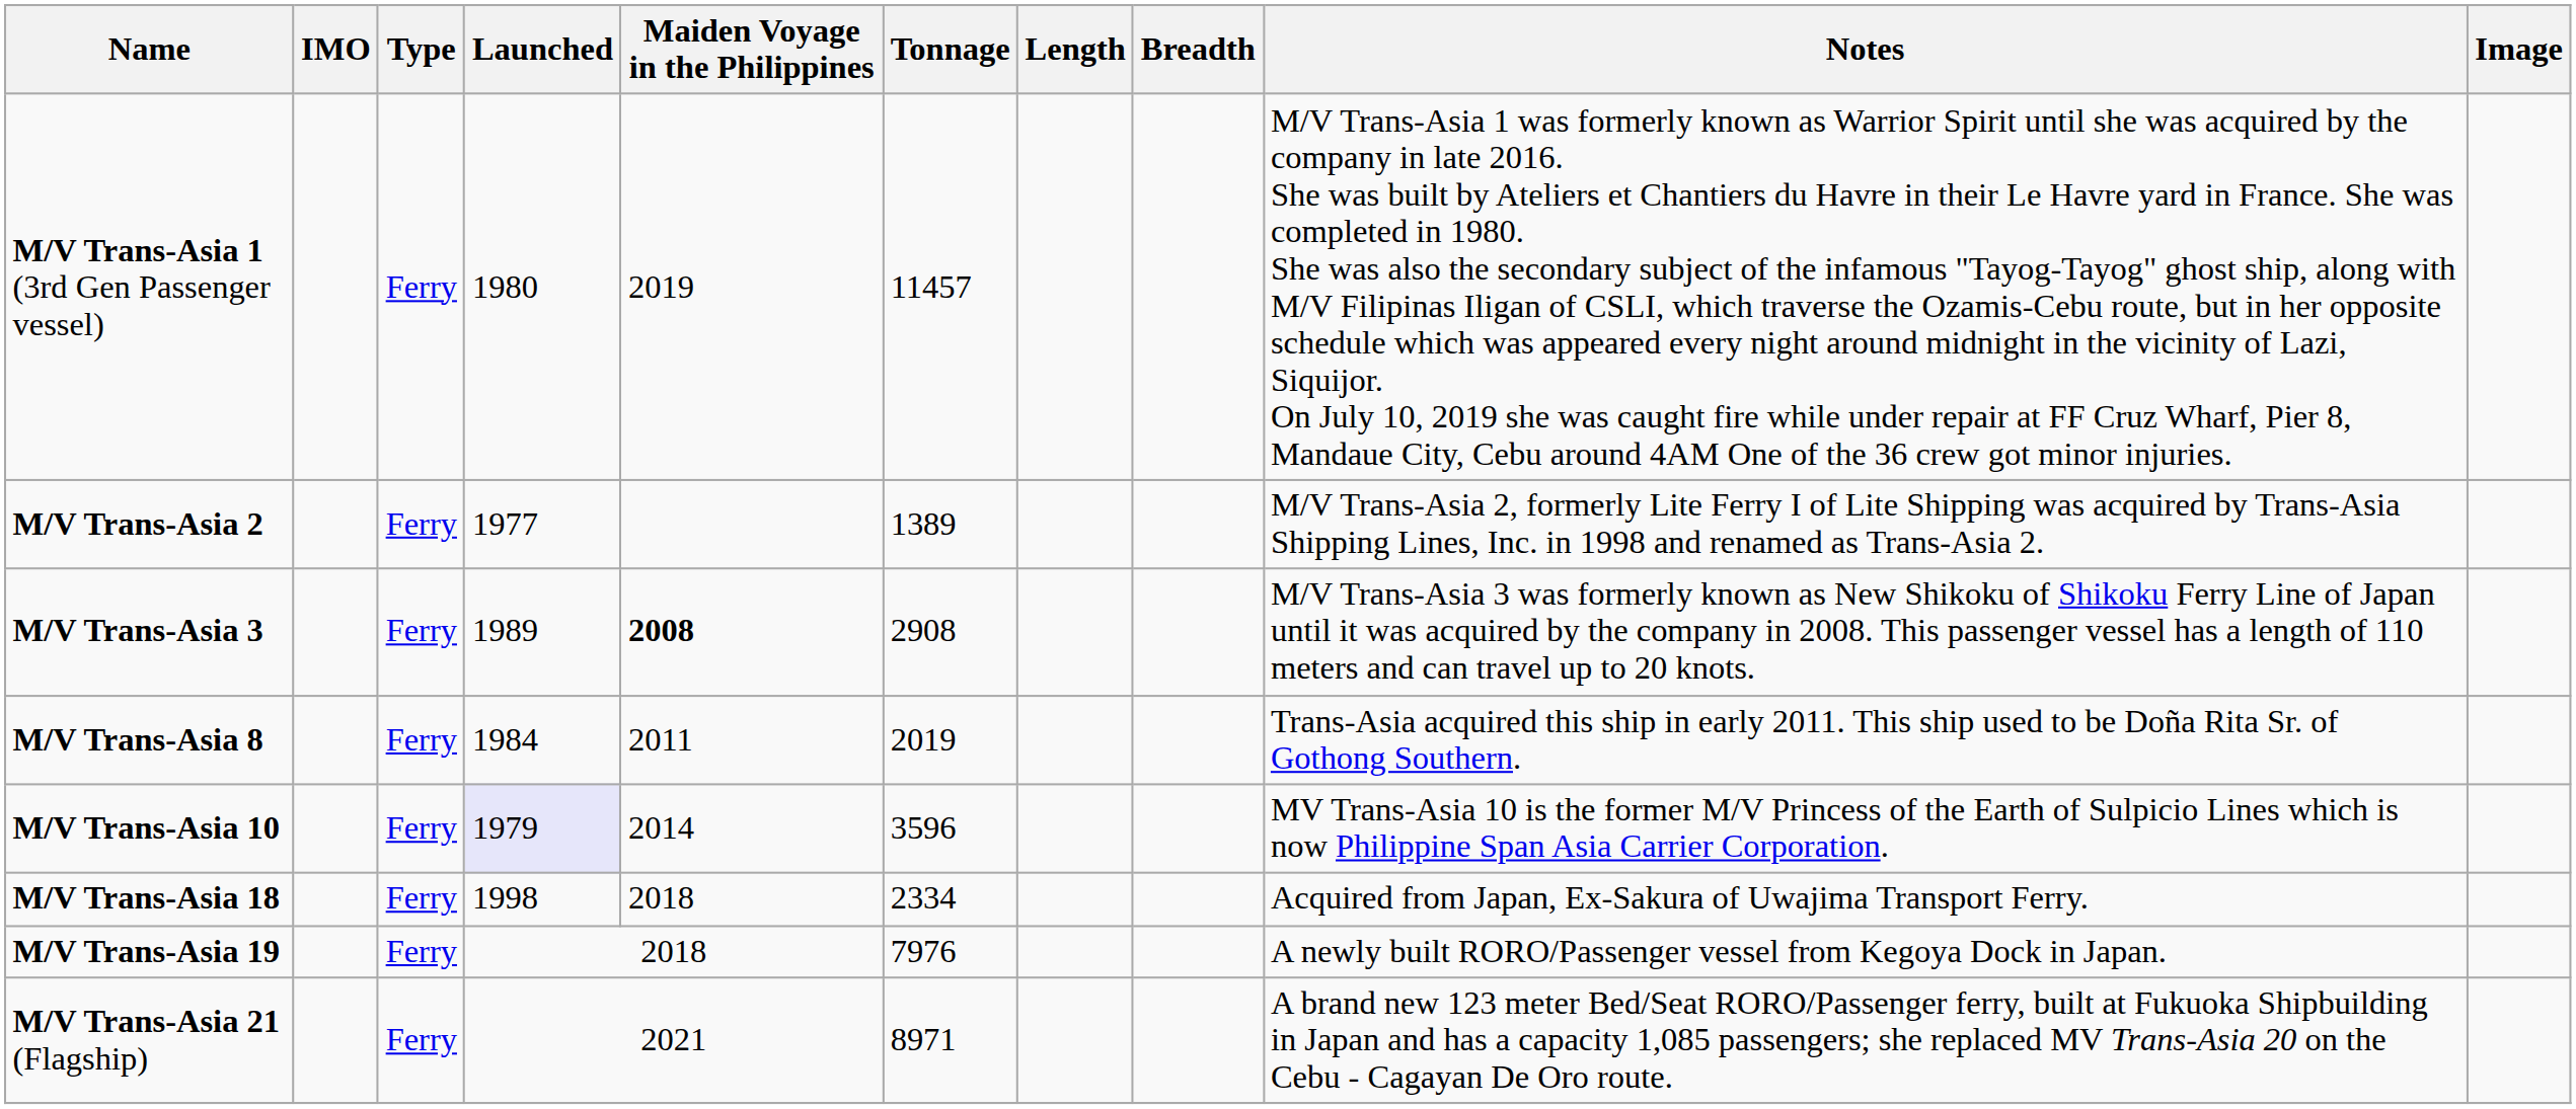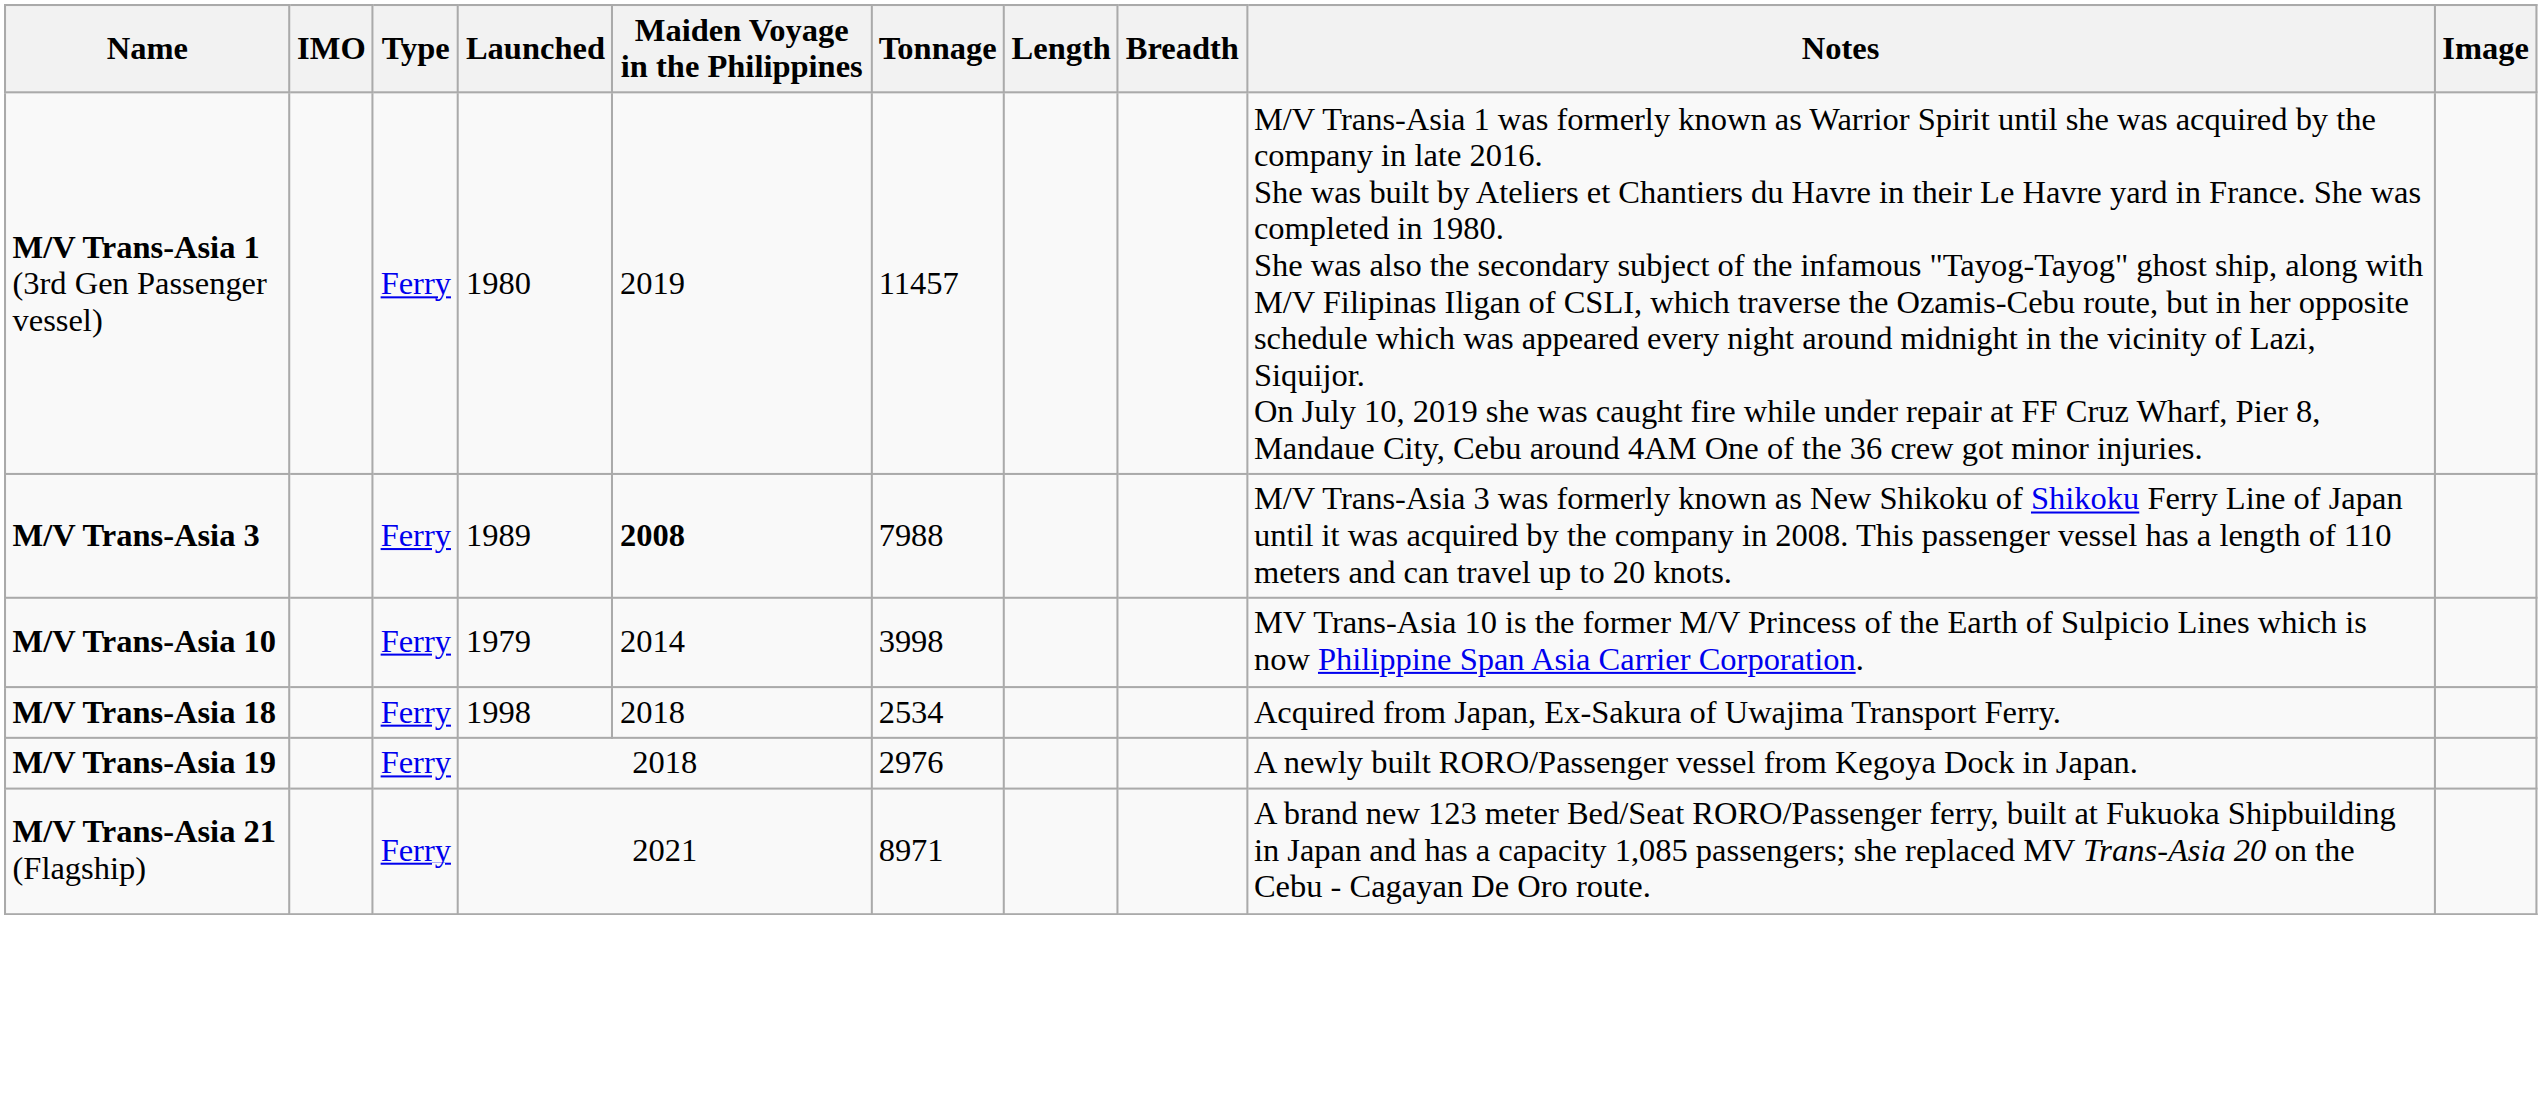- row: M/V Trans-Asia 2 | Ferry | 1977 | 1389 | M/V Trans-Asia 2, formerly Lite Ferry I of Lite Shipping was acquired by Trans-Asia Shipping Lines, Inc. in 1998 and renamed as Trans-Asia 2.
M/V Trans-Asia 3 | Tonnage: 2908 -> 7988
- row: M/V Trans-Asia 8 | Ferry | 1984 | 2011 | 2019 | Trans-Asia acquired this ship in early 2011. This ship used to be Doña Rita Sr. of Gothong Southern.
M/V Trans-Asia 10 | Launched: lavender background -> no background
M/V Trans-Asia 10 | Tonnage: 3596 -> 3998
M/V Trans-Asia 18 | Tonnage: 2334 -> 2534
M/V Trans-Asia 19 | Tonnage: 7976 -> 2976
